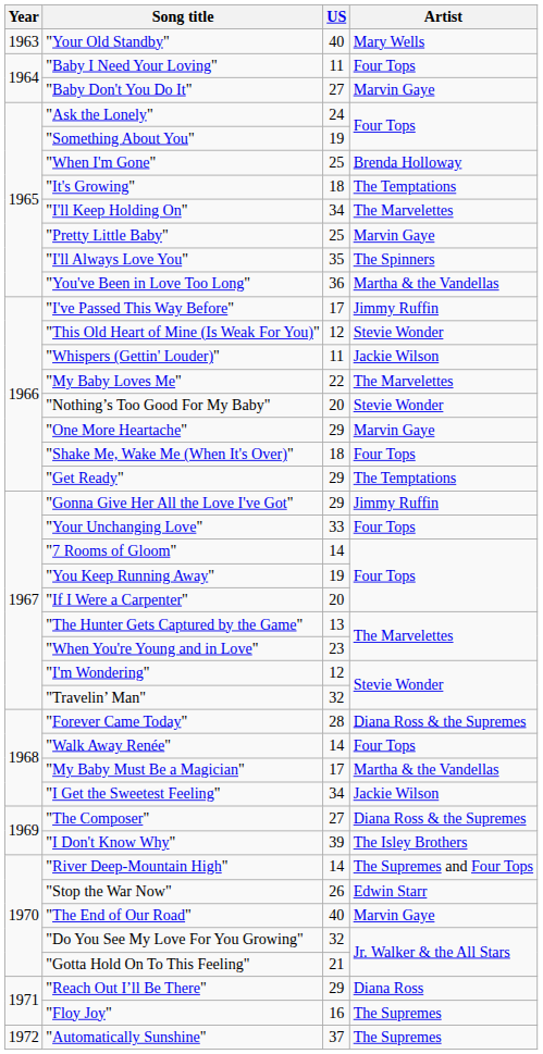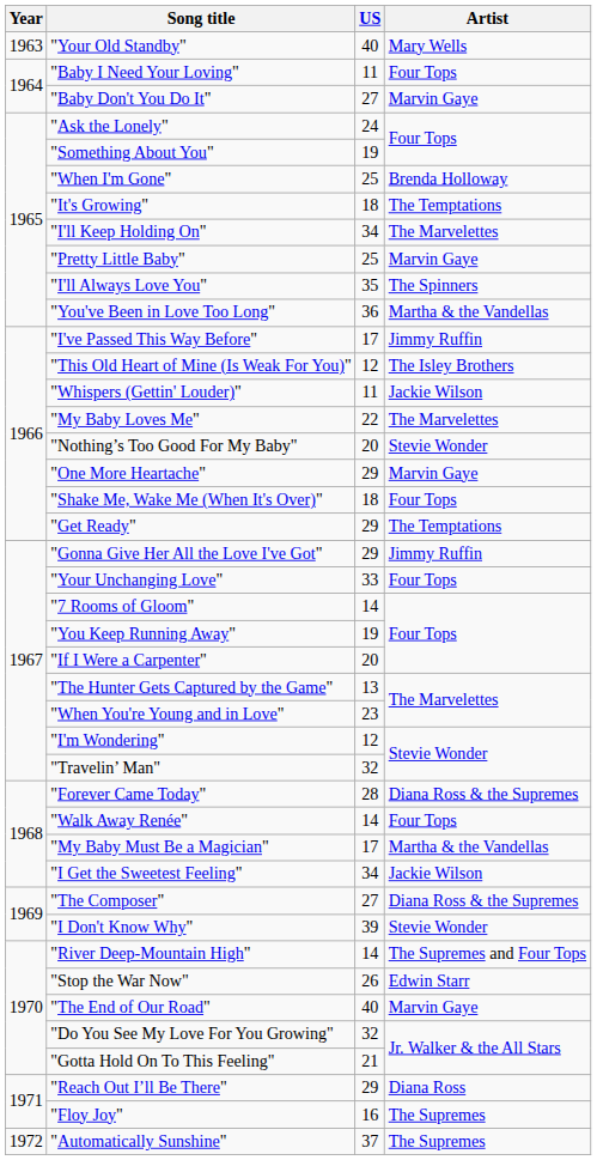"This Old Heart of Mine (Is Weak For You)" | Artist: Stevie Wonder -> The Isley Brothers
"I Don't Know Why" | Artist: The Isley Brothers -> Stevie Wonder
